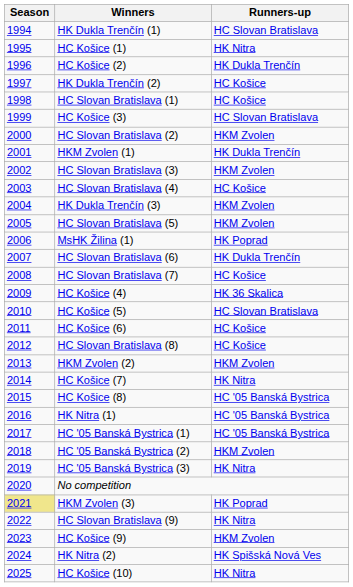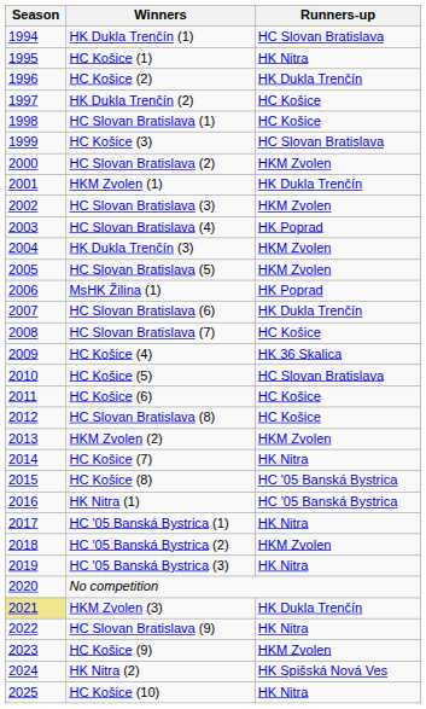HC Slovan Bratislava (4) | Runners-up: HC Košice -> HK Poprad
HC '05 Banská Bystrica (1) | Runners-up: HC '05 Banská Bystrica -> HK Nitra
HKM Zvolen (3) | Runners-up: HK Poprad -> HK Dukla Trenčín
